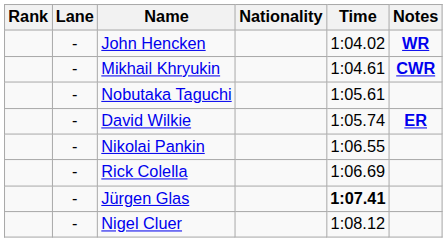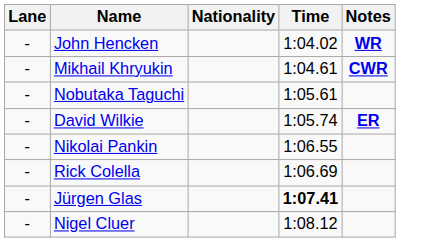- column: Rank
